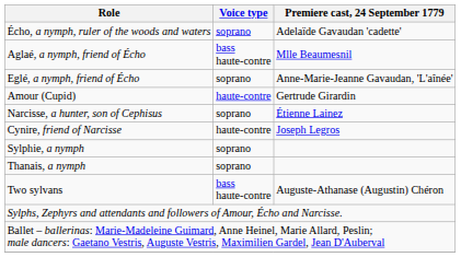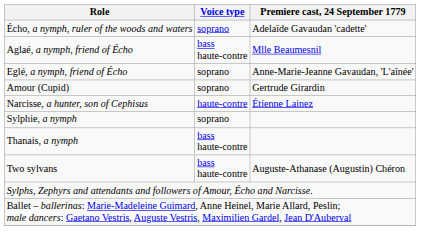Amour (Cupid) | Voice type: haute-contre -> soprano
Narcisse, a hunter, son of Cephisus | Voice type: soprano -> haute-contre
- row: Cynire, friend of Narcisse | haute-contre | Joseph Legros
Thanais, a nymph | Voice type: soprano -> bass haute-contre
